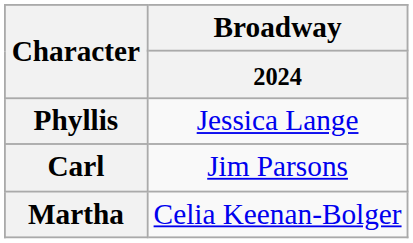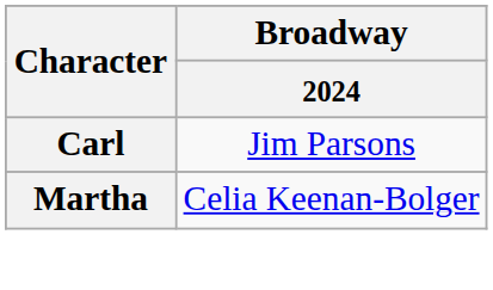- row: Phyllis | Jessica Lange
